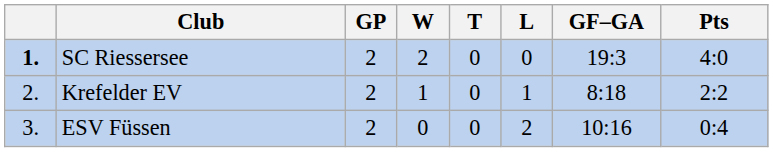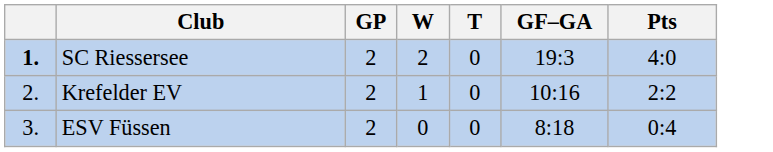- column: L | 0 | 1 | 2
Krefelder EV | GF–GA: 8:18 -> 10:16
ESV Füssen | GF–GA: 10:16 -> 8:18
